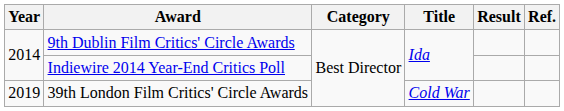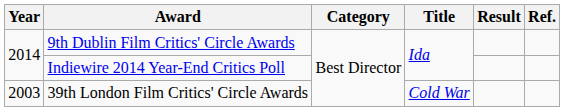39th London Film Critics' Circle Awards | Year: 2019 -> 2003
